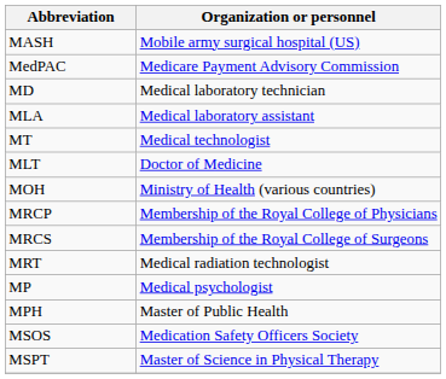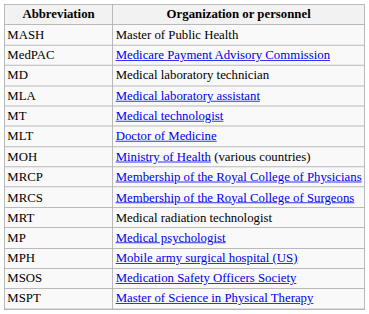MASH | Organization or personnel: Mobile army surgical hospital (US) -> Master of Public Health
MPH | Organization or personnel: Master of Public Health -> Mobile army surgical hospital (US)
